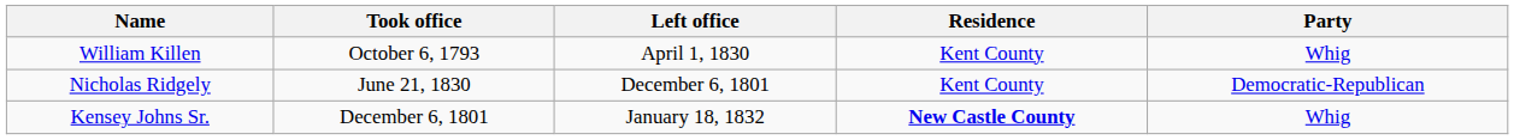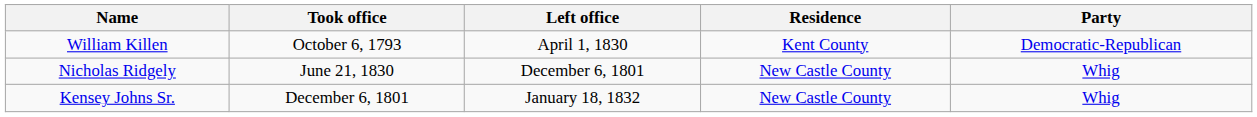William Killen | Party: Whig -> Democratic-Republican
Nicholas Ridgely | Residence: Kent County -> New Castle County
Nicholas Ridgely | Party: Democratic-Republican -> Whig
Kensey Johns Sr. | Residence: bold -> normal
